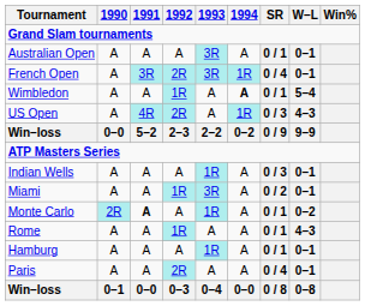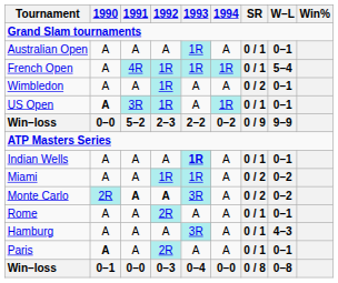Australian Open | 1993: 3R -> 1R
French Open | 1991: 3R -> 4R
French Open | 1992: 2R -> 1R
French Open | 1993: 3R -> 1R
French Open | SR: 0 / 4 -> 0 / 1
French Open | W–L: 0–1 -> 5–4
Wimbledon | 1994: bold -> normal
Wimbledon | SR: 0 / 1 -> 0 / 2
Wimbledon | W–L: 5–4 -> 0–1
US Open | 1990: normal -> bold
US Open | 1991: 4R -> 3R
US Open | 1992: 2R -> 1R
US Open | SR: 0 / 3 -> 0 / 1
US Open | W–L: 4–3 -> 0–1
Indian Wells | 1993: normal -> bold
Indian Wells | SR: 0 / 3 -> 0 / 1
Miami | 1993: 3R -> 1R
Miami | W–L: 0–1 -> 0–2
Monte Carlo | 1992: normal -> bold
Monte Carlo | 1993: 1R -> 3R
Monte Carlo | SR: 0 / 1 -> 0 / 2
Rome | 1992: 1R -> 2R
Rome | W–L: 4–3 -> 0–1
Hamburg | 1993: 1R -> 3R
Hamburg | W–L: 0–1 -> 4–3
Paris | 1990: normal -> bold
Paris | SR: 0 / 4 -> 0 / 1
